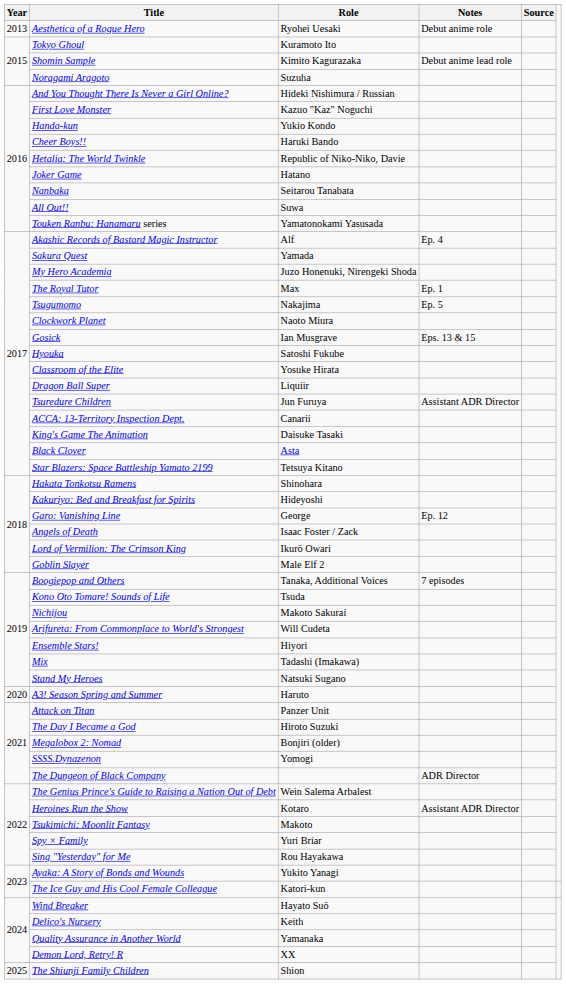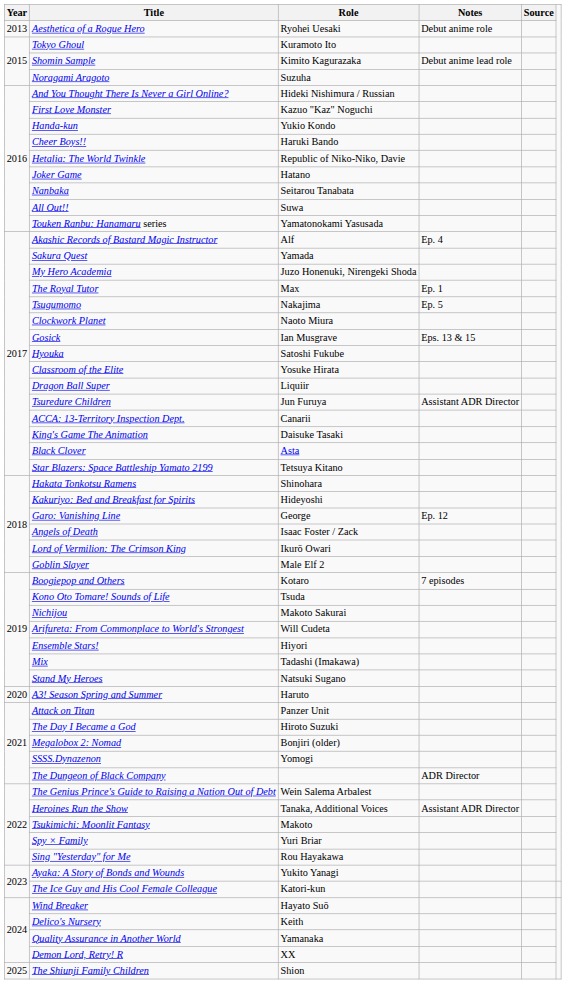Boogiepop and Others | Role: Tanaka, Additional Voices -> Kotaro
Heroines Run the Show | Role: Kotaro -> Tanaka, Additional Voices
